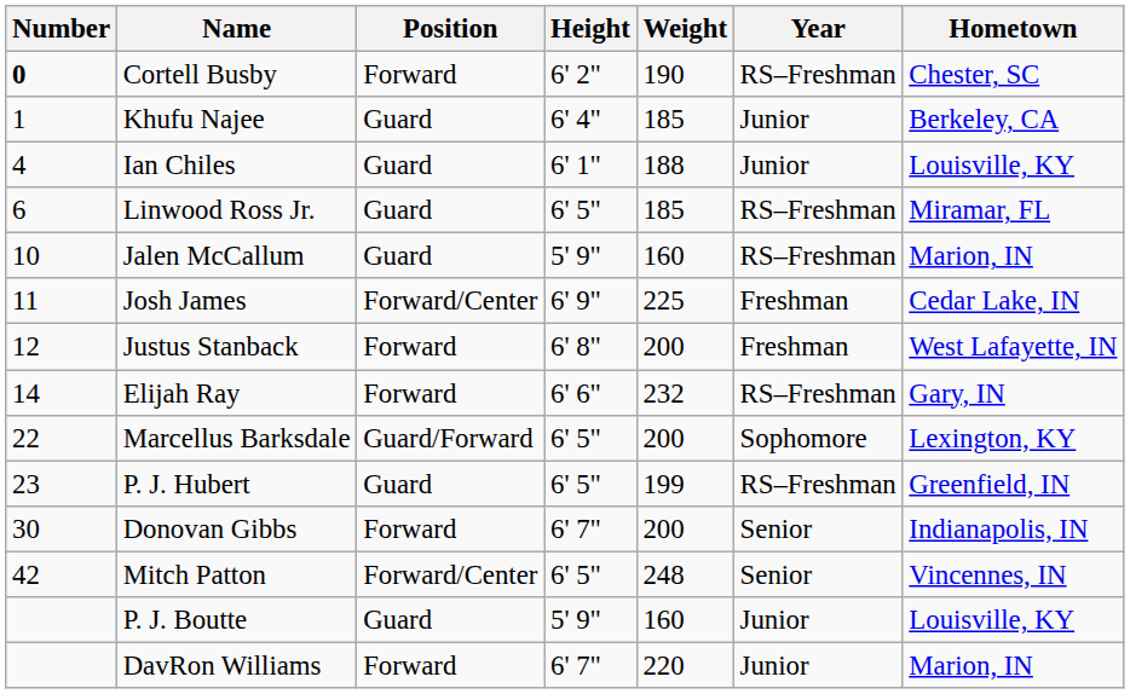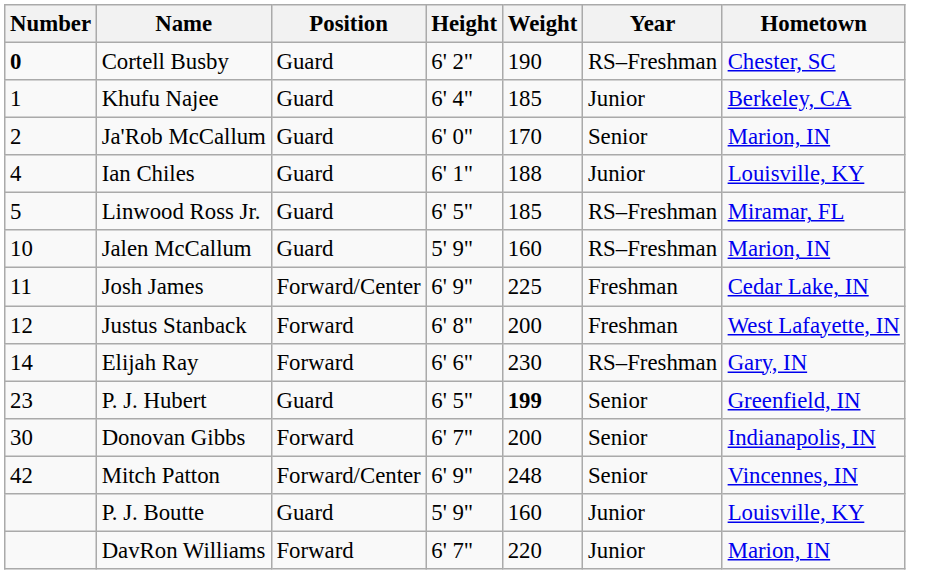Cortell Busby | Position: Forward -> Guard
+ row: 2 | Ja'Rob McCallum | Guard | 6' 0" | 170 | Senior | Marion, IN
Linwood Ross Jr. | Number: 6 -> 5
Elijah Ray | Weight: 232 -> 230
- row: 22 | Marcellus Barksdale | Guard/Forward | 6' 5" | 200 | Sophomore | Lexington, KY
P. J. Hubert | Weight: normal -> bold
P. J. Hubert | Year: RS–Freshman -> Senior
Mitch Patton | Height: 6' 5" -> 6' 9"
